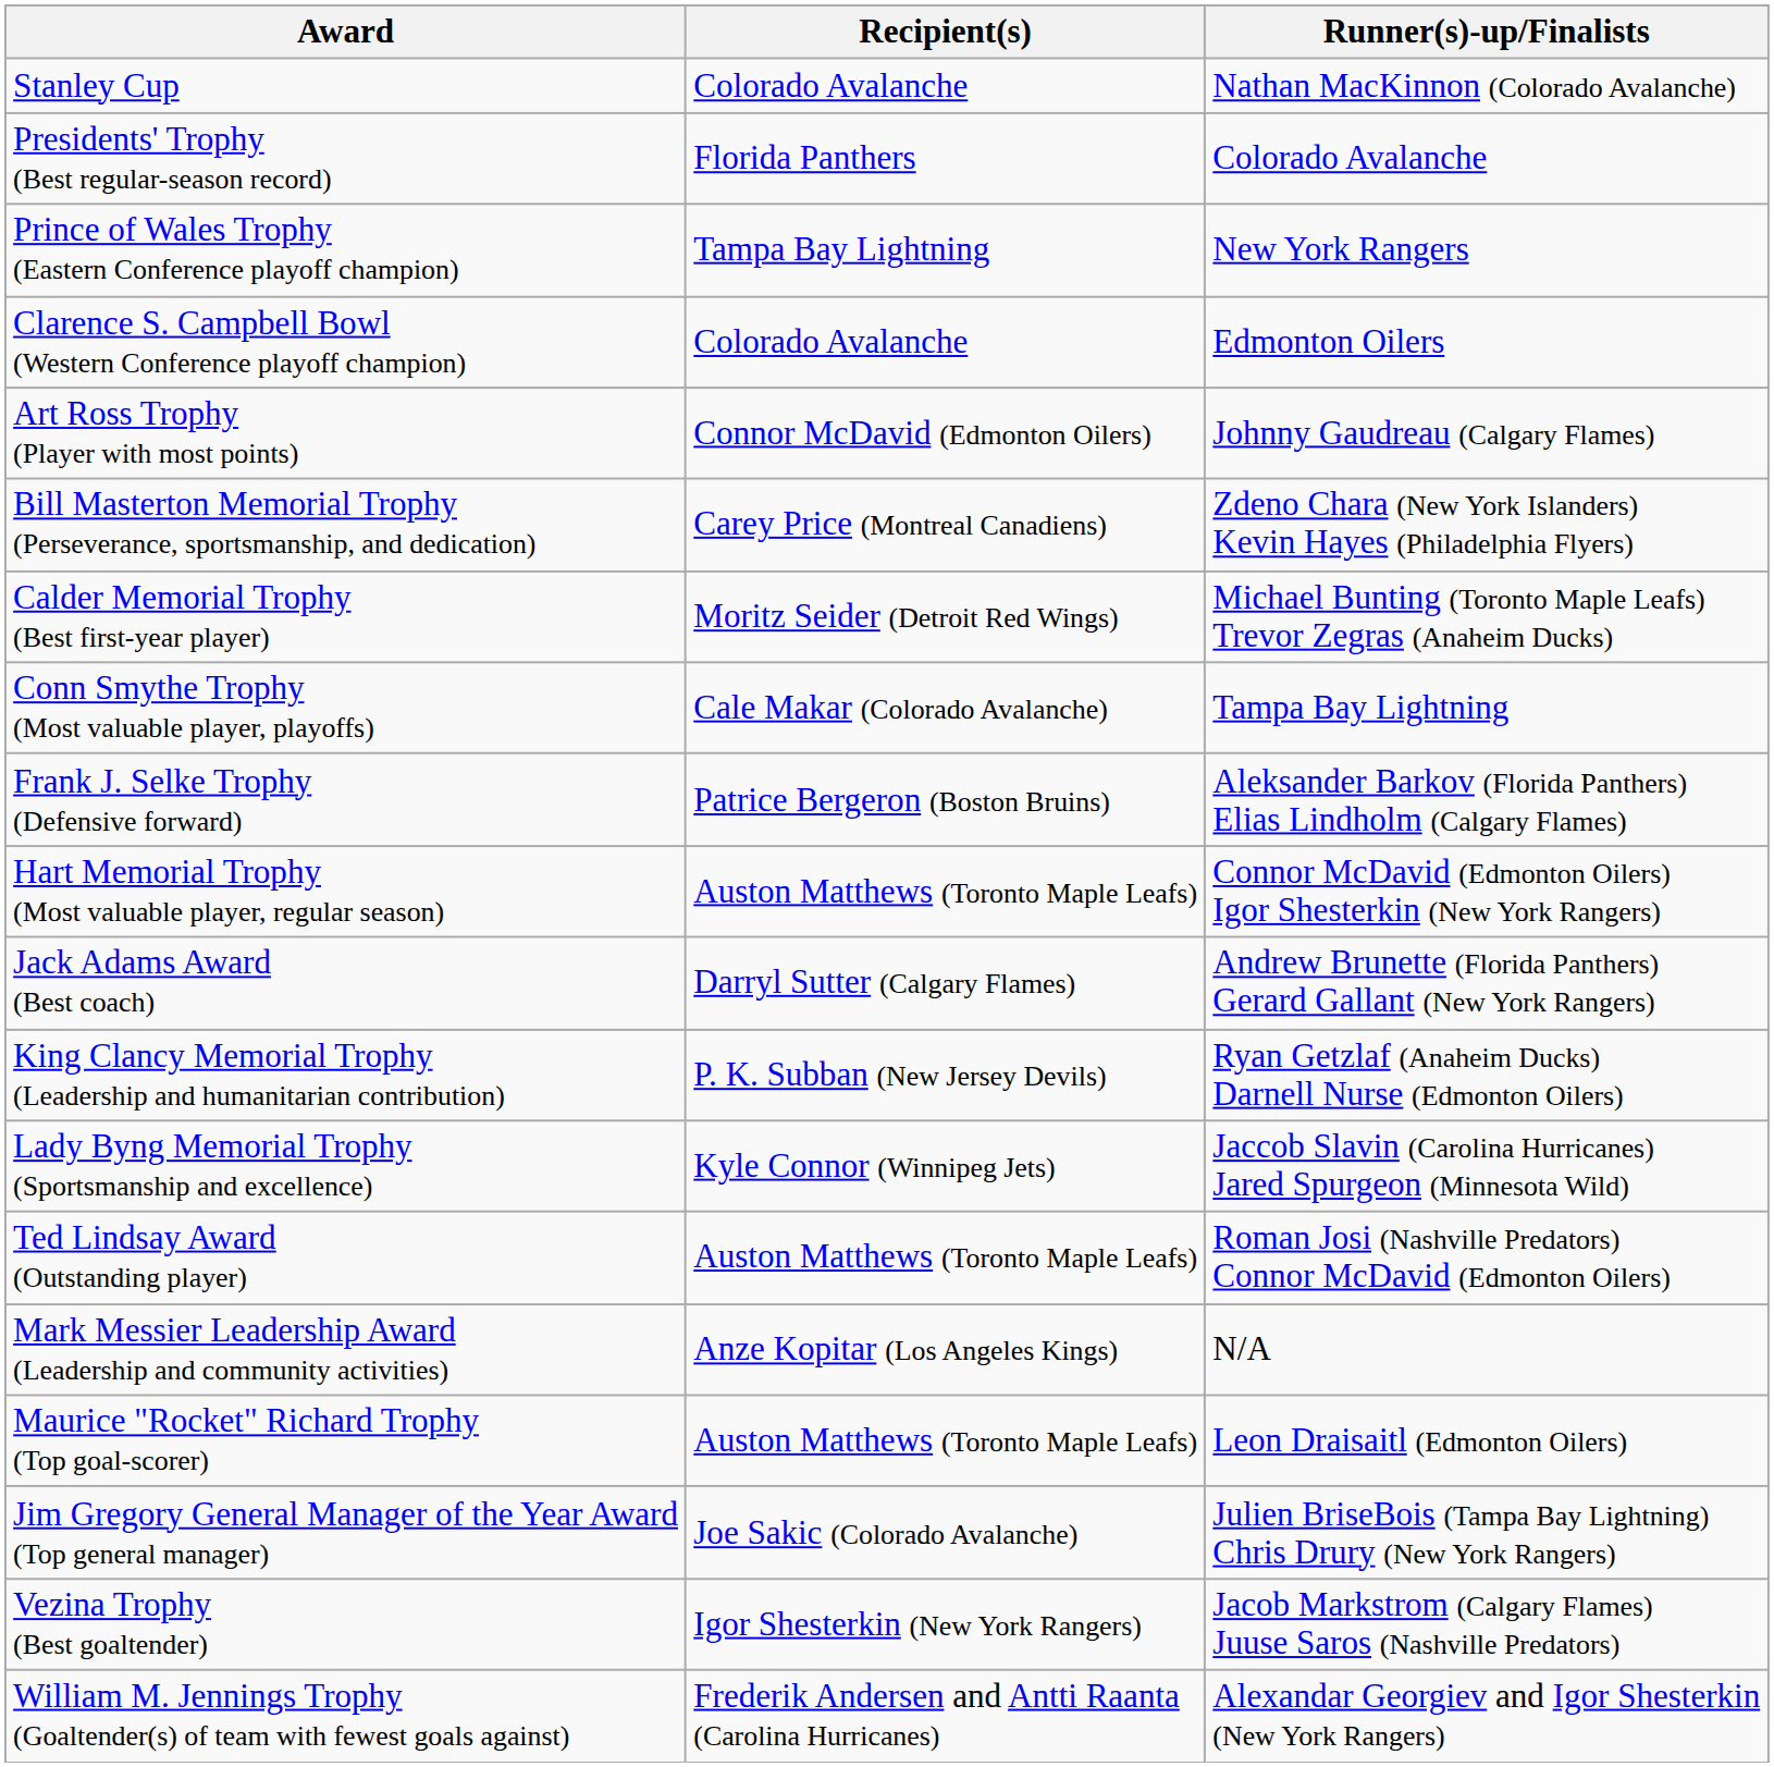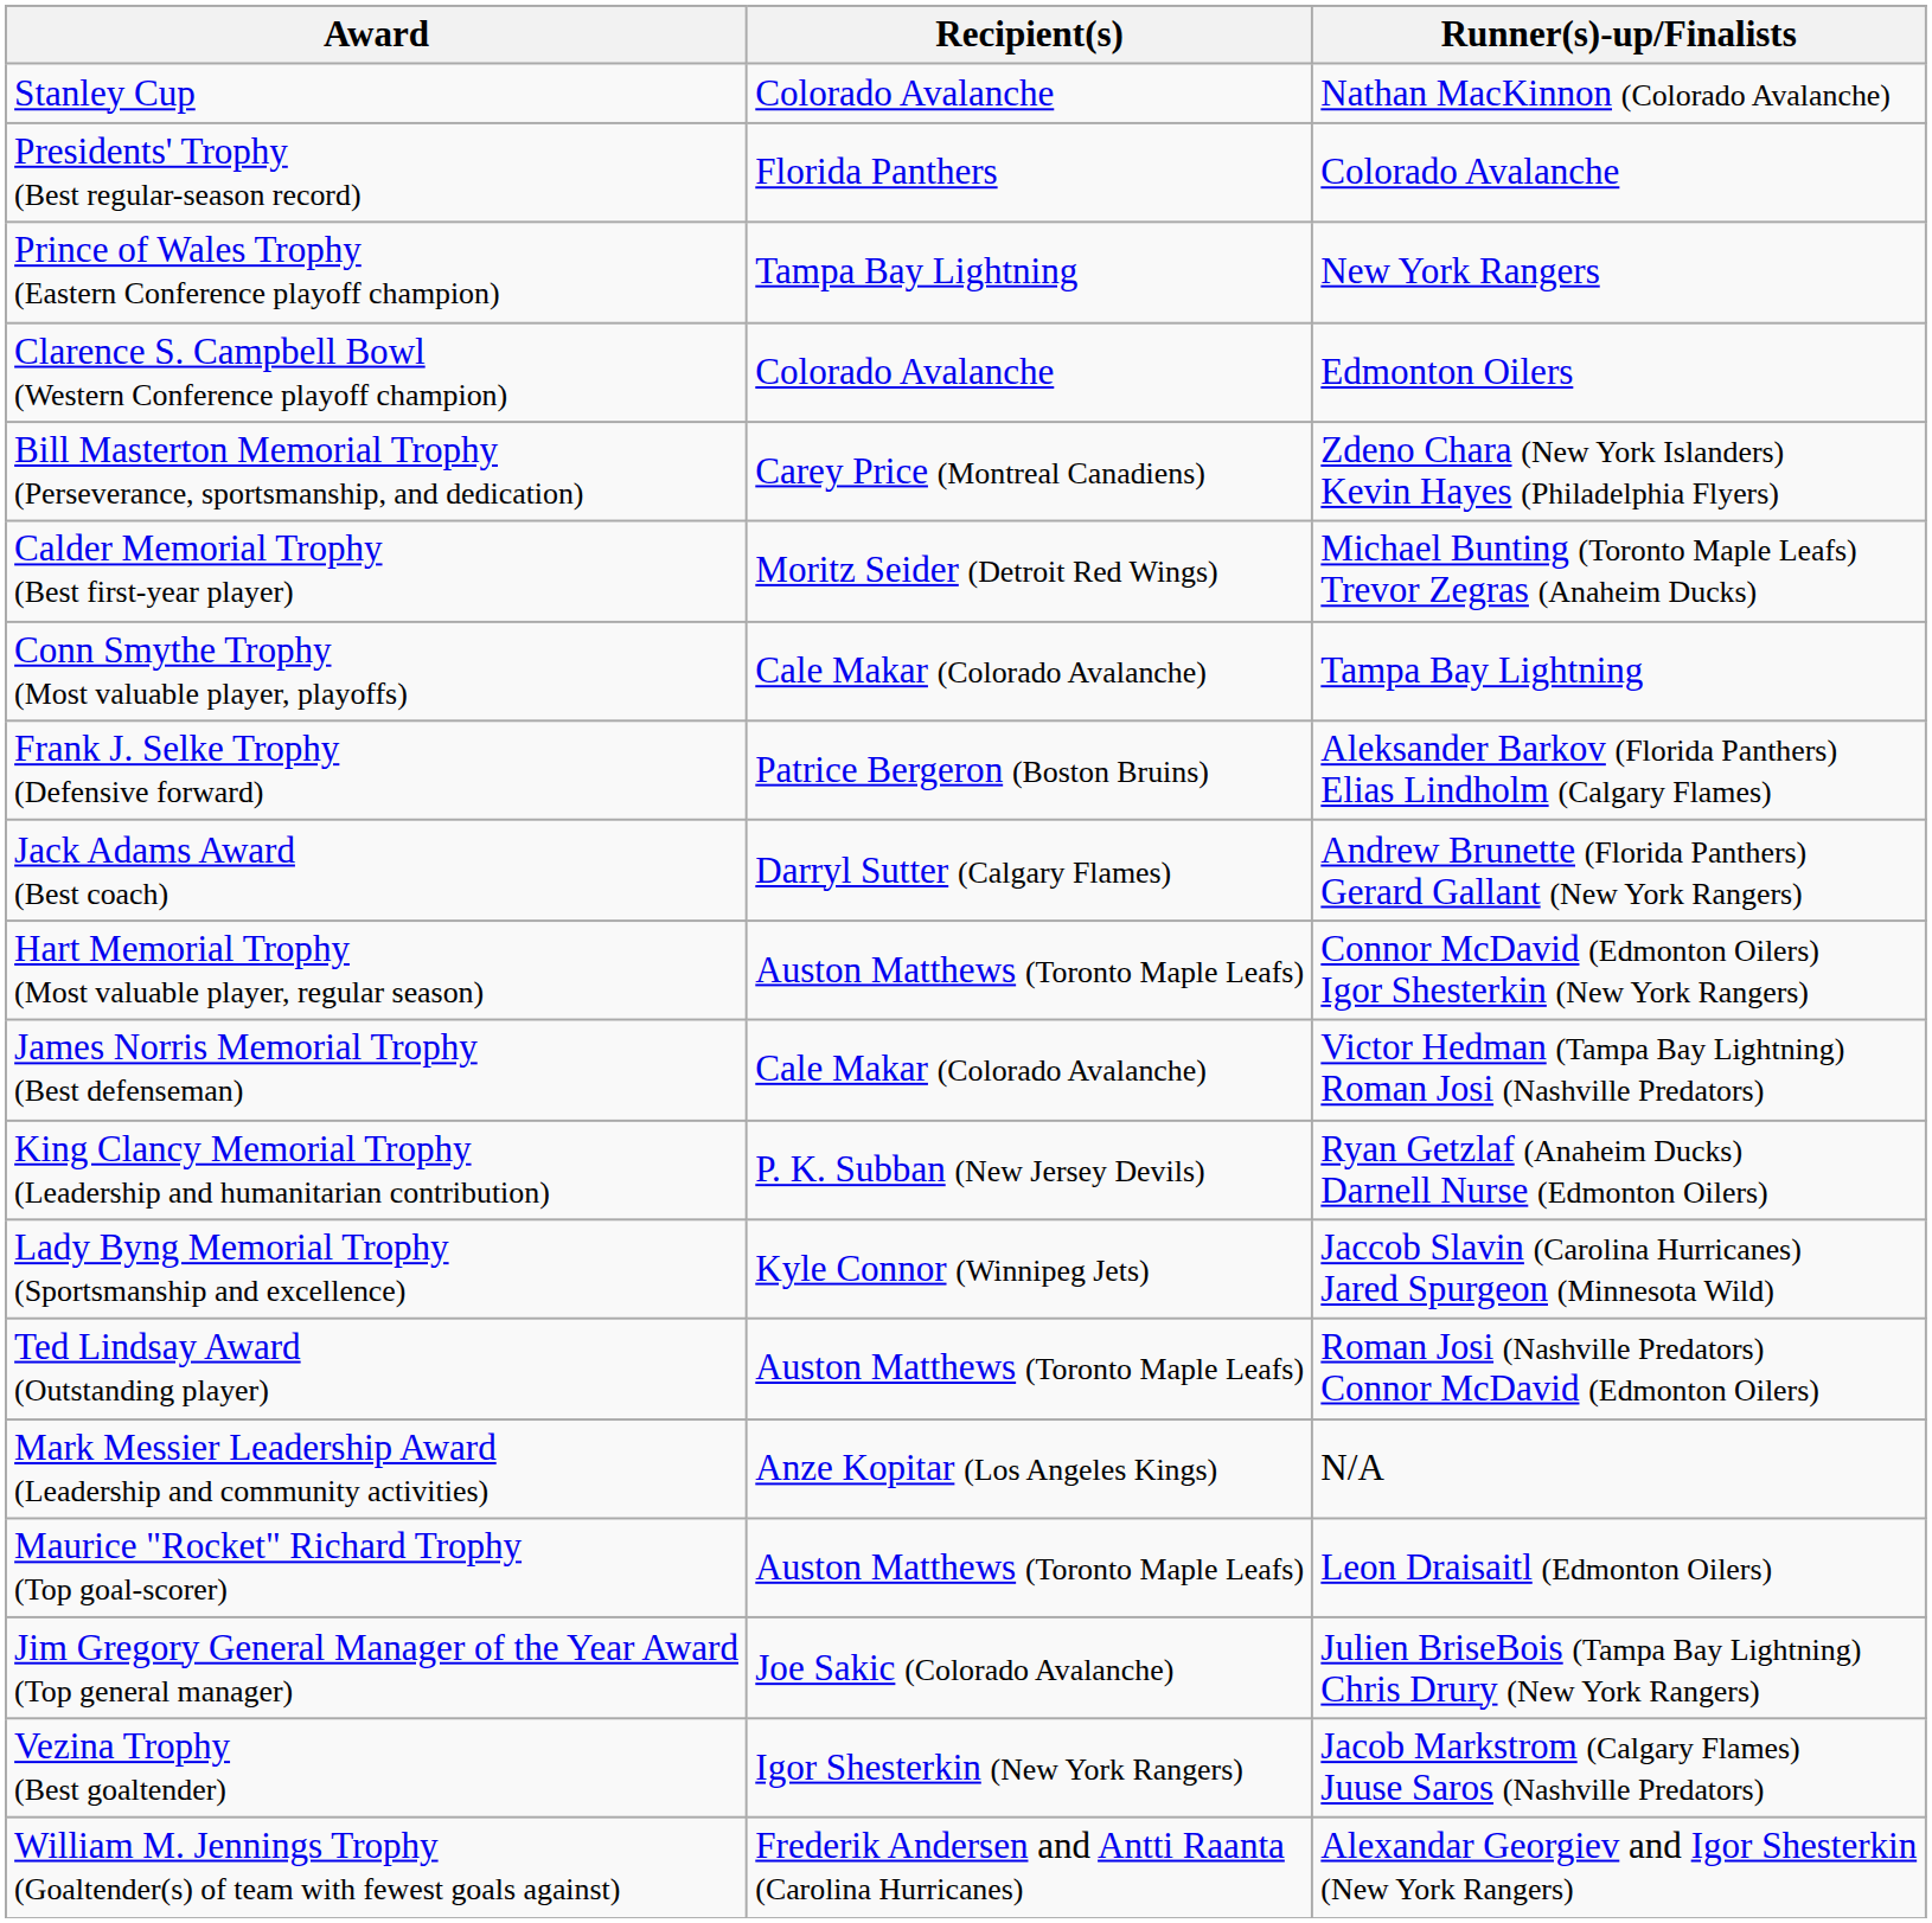- row: Art Ross Trophy (Player with most points) | Connor McDavid (Edmonton Oilers) | Johnny Gaudreau (Calgary Flames)
rows swapped: Hart Memorial Trophy (Most valuable player, regular season) <-> Jack Adams Award (Best coach)
+ row: James Norris Memorial Trophy (Best defenseman) | Cale Makar (Colorado Avalanche) | Victor Hedman (Tampa Bay Lightning) Roman Josi (Nashville Predators)
